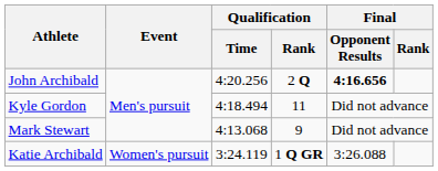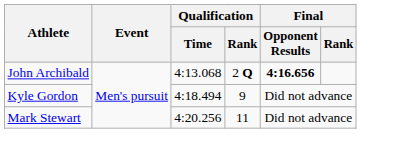John Archibald | Qualification / Time: 4:20.256 -> 4:13.068
Kyle Gordon | Qualification / Rank: 11 -> 9
Mark Stewart | Qualification / Time: 4:13.068 -> 4:20.256
Mark Stewart | Qualification / Rank: 9 -> 11
- row: Katie Archibald | Women's pursuit | 3:24.119 | 1 Q GR | 3:26.088
